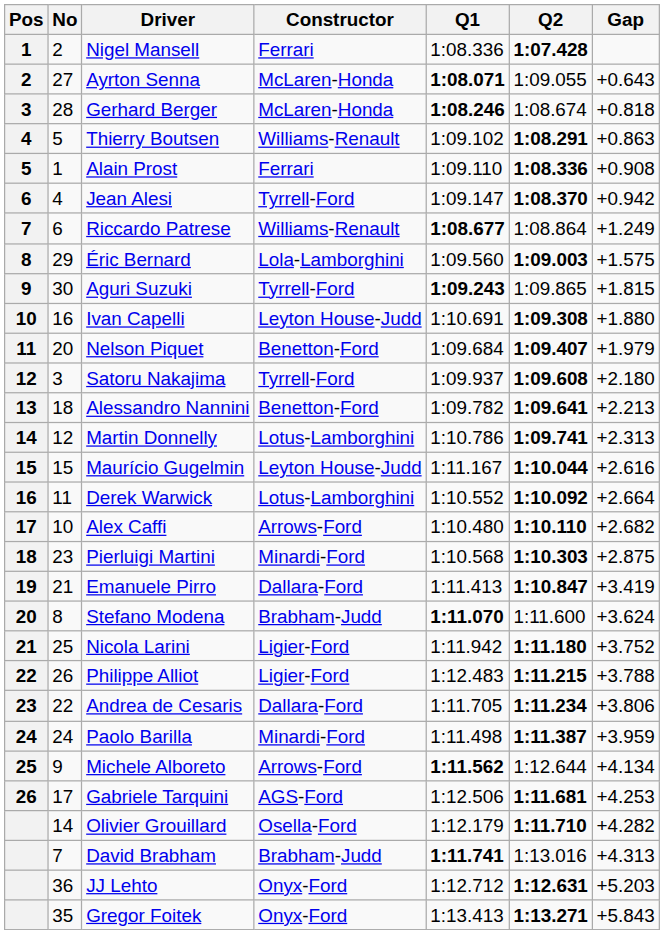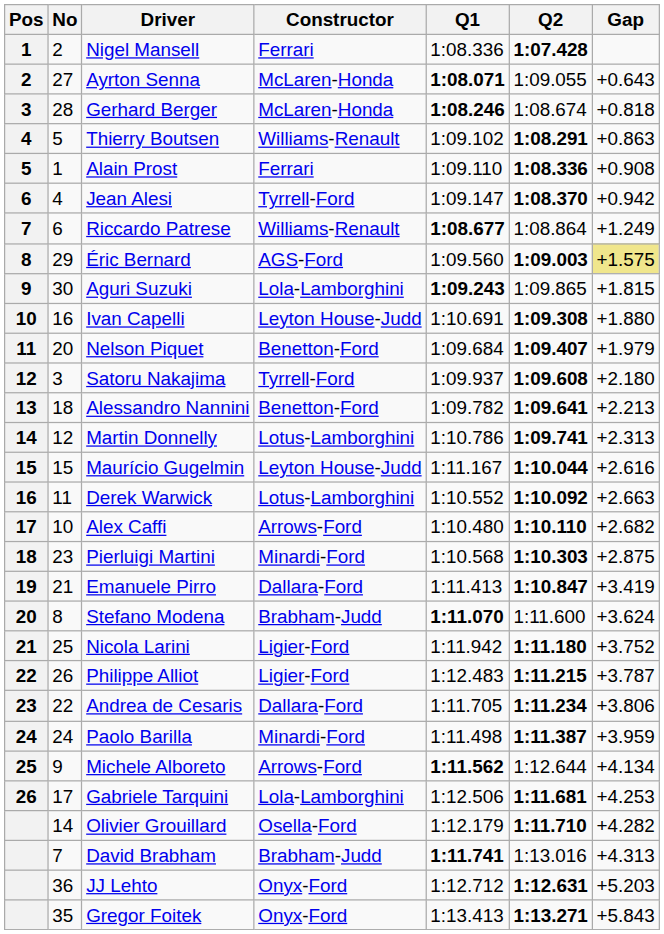Éric Bernard | Constructor: Lola-Lamborghini -> AGS-Ford
Éric Bernard | Gap: no background -> khaki background
Aguri Suzuki | Constructor: Tyrrell-Ford -> Lola-Lamborghini
Derek Warwick | Gap: +2.664 -> +2.663
Philippe Alliot | Gap: +3.788 -> +3.787
Gabriele Tarquini | Constructor: AGS-Ford -> Lola-Lamborghini
